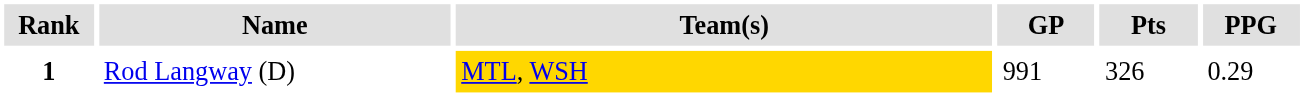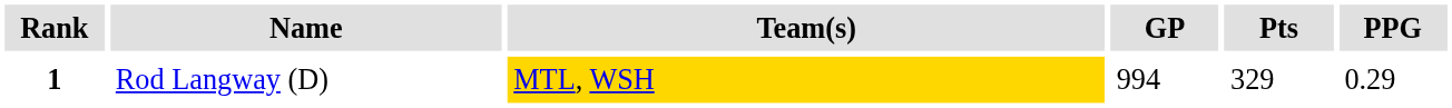1 | GP: 991 -> 994
1 | Pts: 326 -> 329
